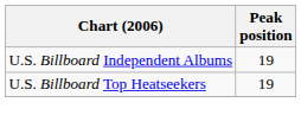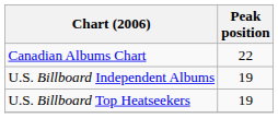+ row: Canadian Albums Chart | 22
